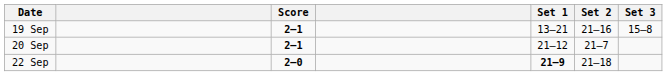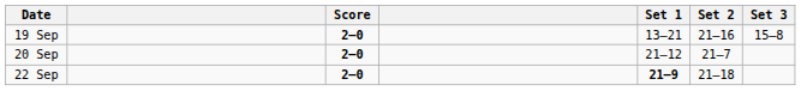19 Sep | Score: 2–1 -> 2–0
20 Sep | Score: 2–1 -> 2–0
